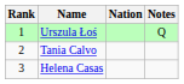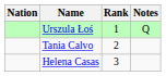columns swapped: Rank <-> Nation
